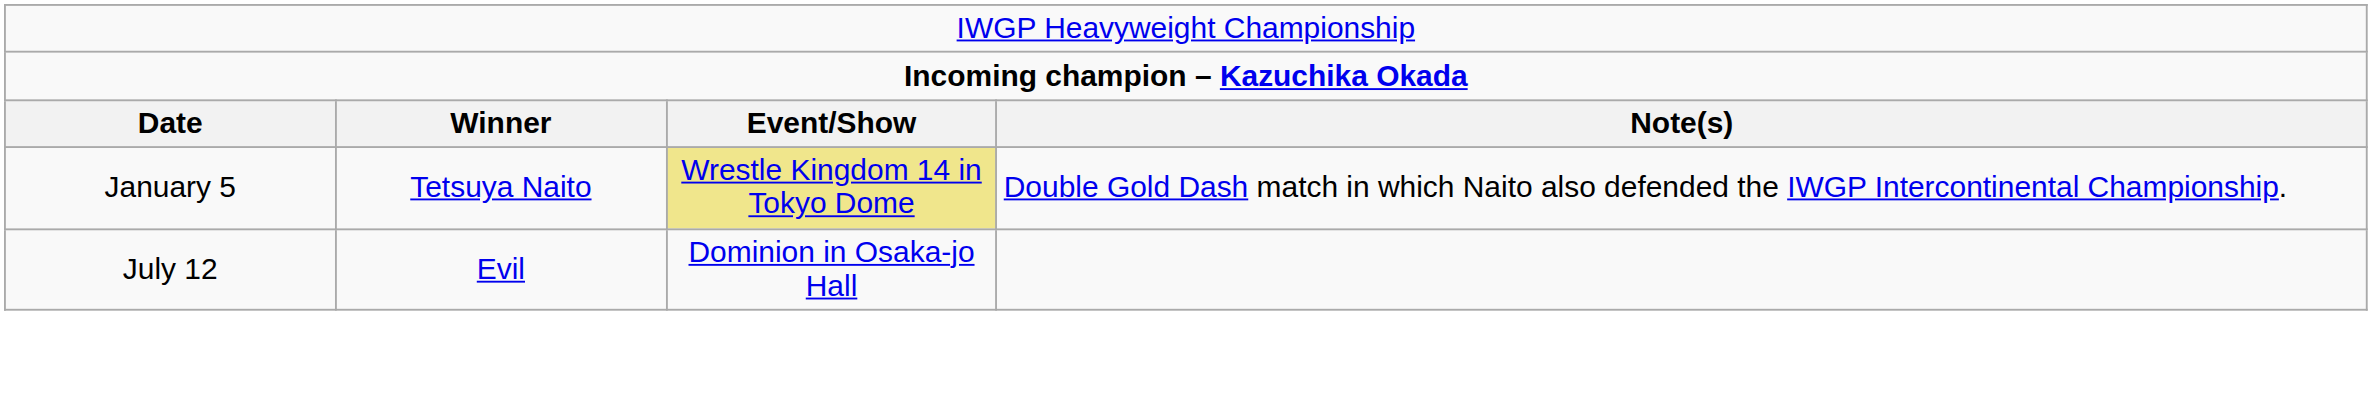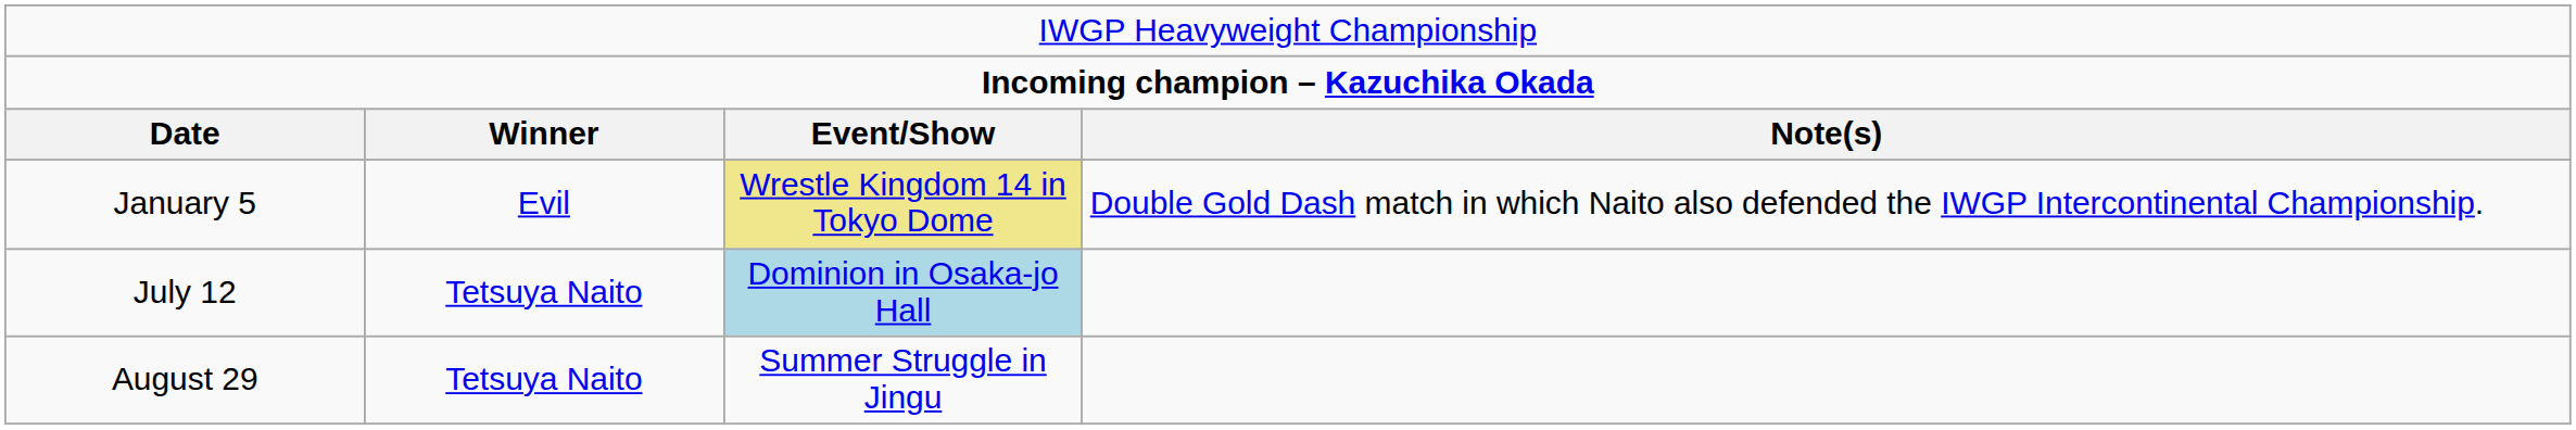January 5 | column 2: Tetsuya Naito -> Evil
July 12 | column 2: Evil -> Tetsuya Naito
July 12 | column 3: no background -> lightblue background
+ row: August 29 | Tetsuya Naito | Summer Struggle in Jingu
